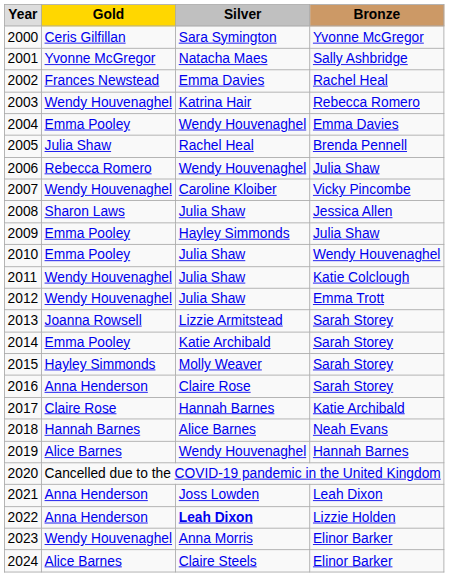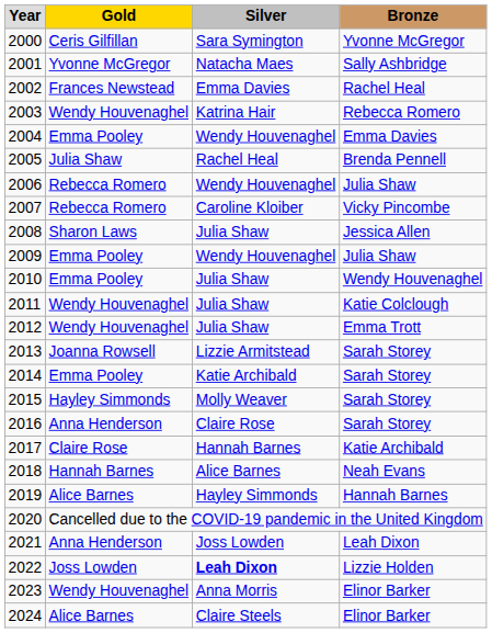2007 | column 2: Wendy Houvenaghel -> Rebecca Romero
2009 | column 3: Hayley Simmonds -> Wendy Houvenaghel
2019 | column 3: Wendy Houvenaghel -> Hayley Simmonds
2022 | column 2: Anna Henderson -> Joss Lowden
